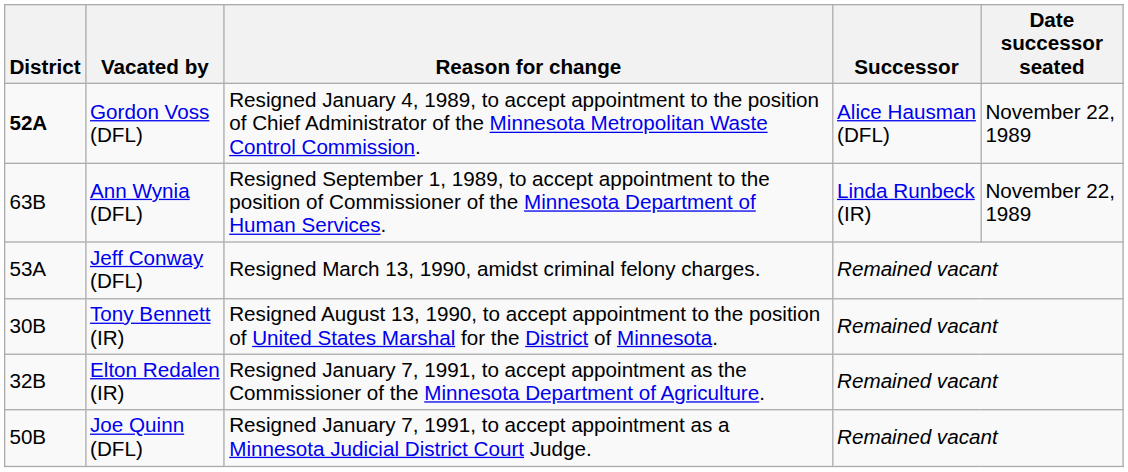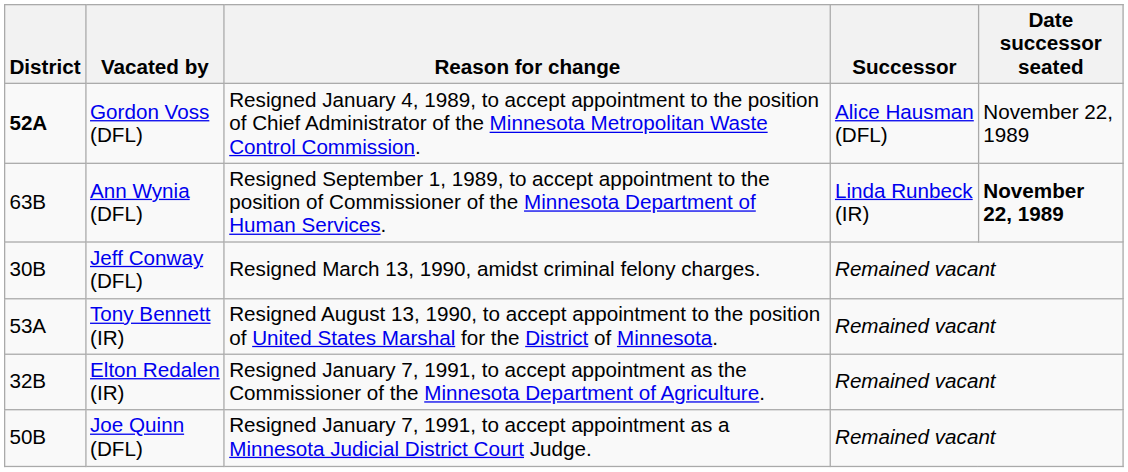Ann Wynia (DFL) | Date successor seated: normal -> bold
Jeff Conway (DFL) | District: 53A -> 30B
Tony Bennett (IR) | District: 30B -> 53A
